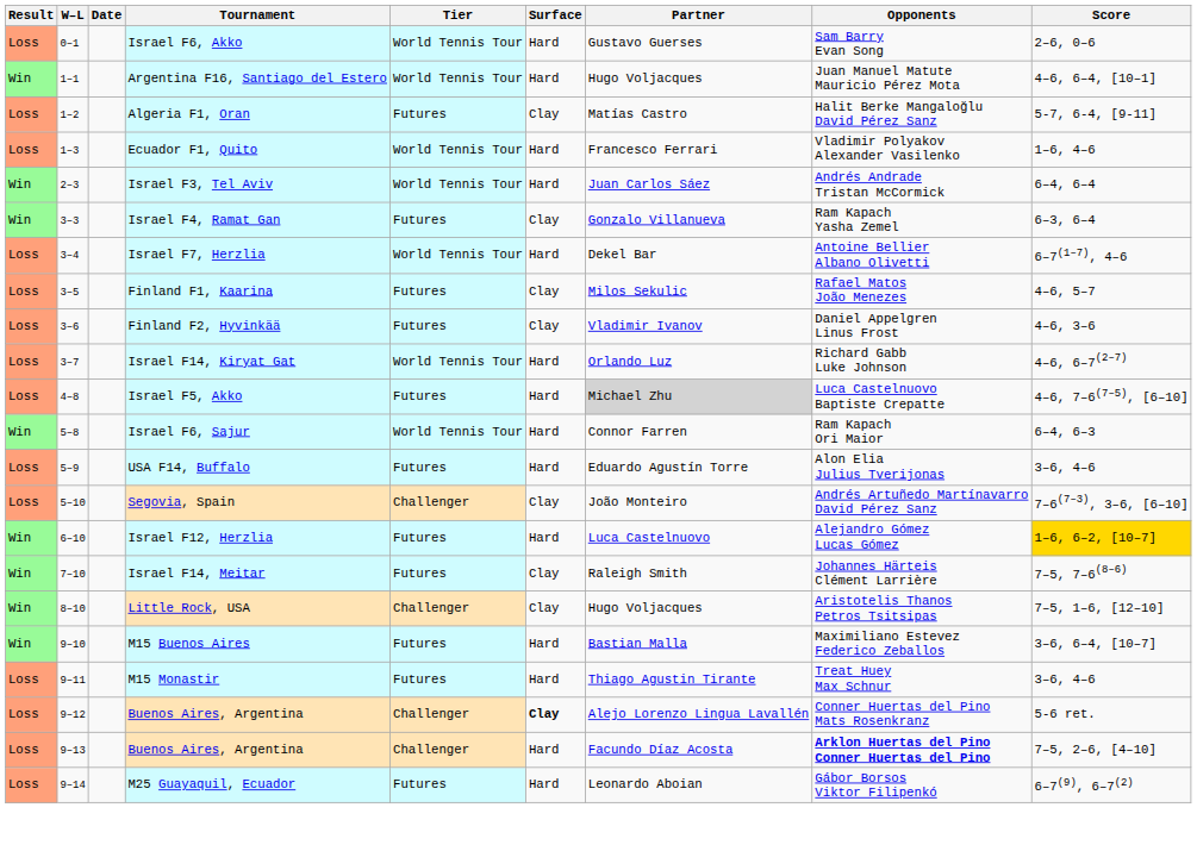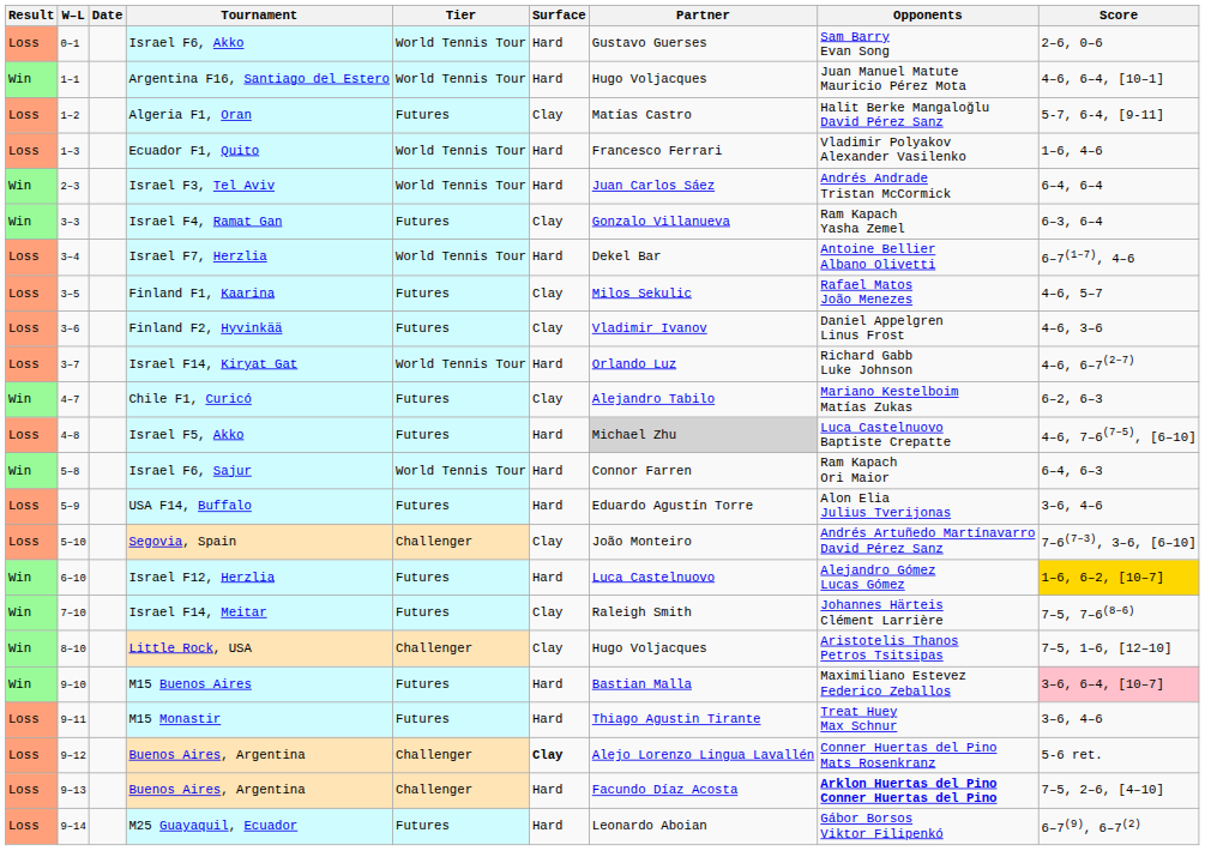+ row: Win | 4–7 | Chile F1, Curicó | Futures | Clay | Alejandro Tabilo | Mariano Kestelboim Matías Zukas | 6–2, 6–3
M15 Buenos Aires | Score: no background -> pink background
